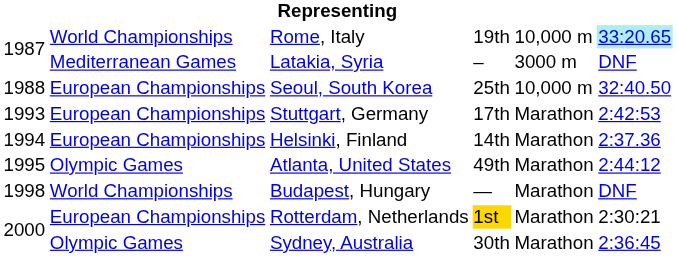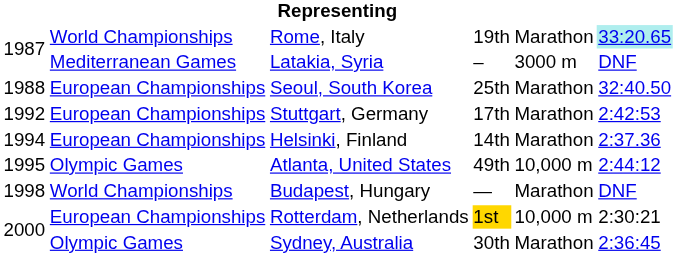Rome, Italy | column 5: 10,000 m -> Marathon
Seoul, South Korea | column 5: 10,000 m -> Marathon
Stuttgart, Germany | column 1: 1993 -> 1992
Atlanta, United States | column 5: Marathon -> 10,000 m
Rotterdam, Netherlands | column 5: Marathon -> 10,000 m
